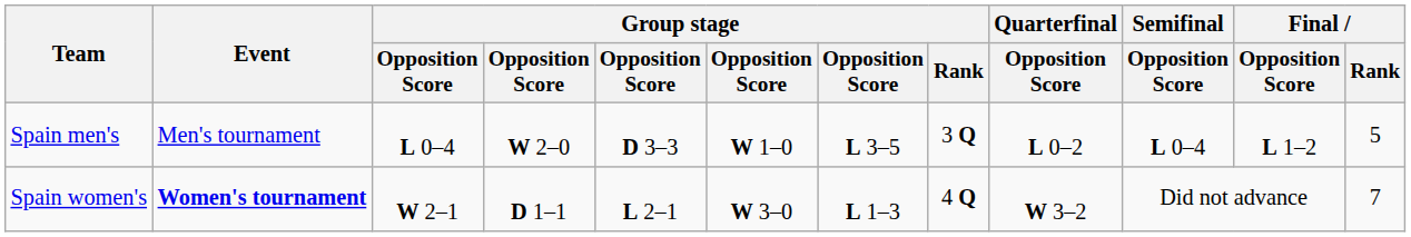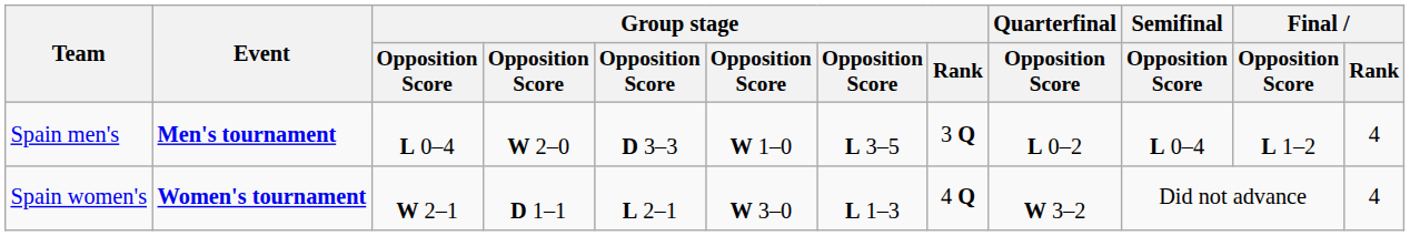Spain men's | Event: normal -> bold
Spain men's | Final / Rank: 5 -> 4
Spain women's | Final / Rank: 7 -> 4
